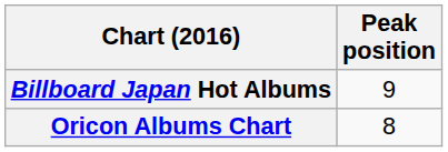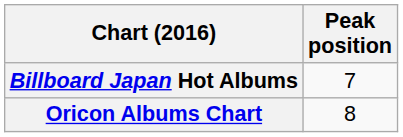Billboard Japan Hot Albums | Peak position: 9 -> 7
